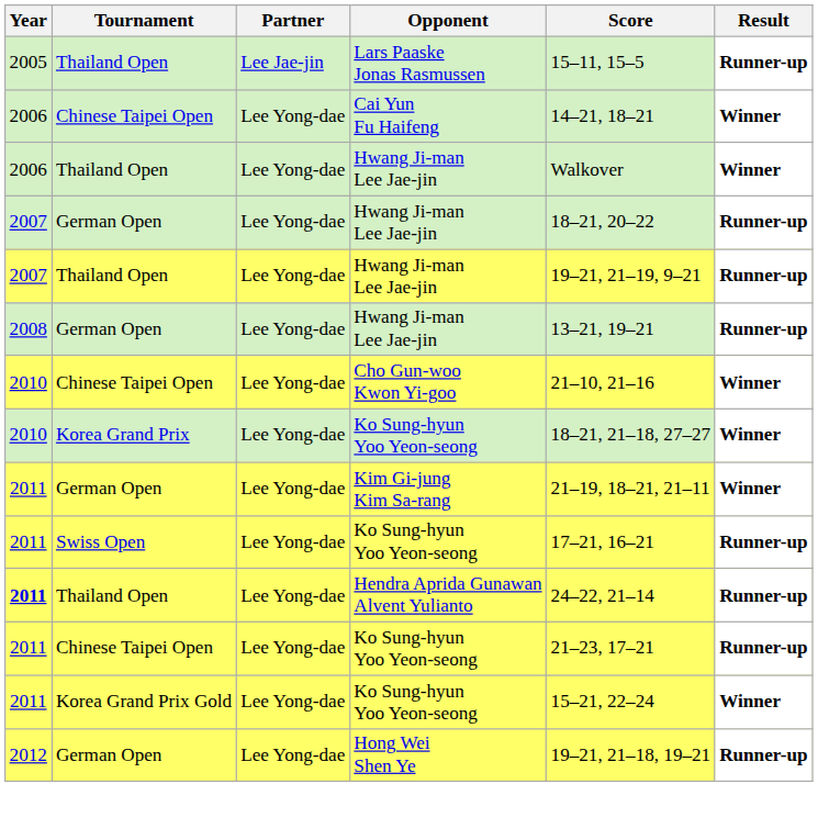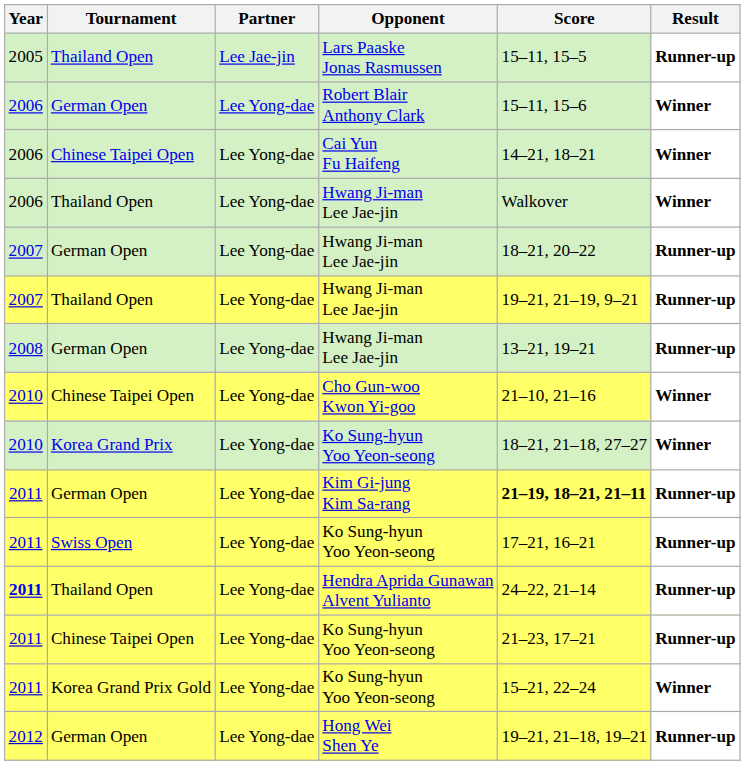+ row: 2006 | German Open | Lee Yong-dae | Robert Blair Anthony Clark | 15–11, 15–6 | Winner
Kim Gi-jung Kim Sa-rang | Score: normal -> bold
Kim Gi-jung Kim Sa-rang | Result: Winner -> Runner-up
